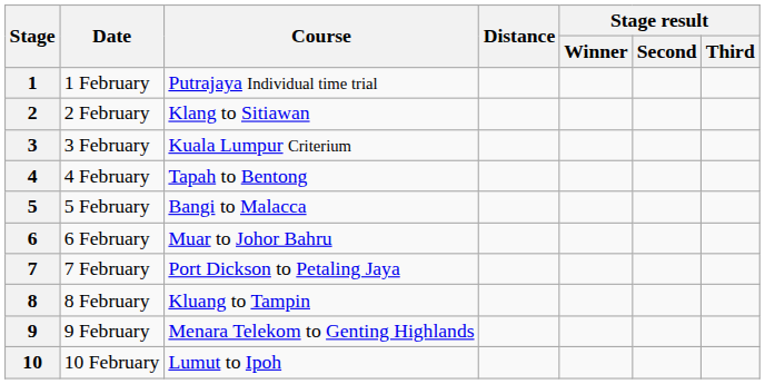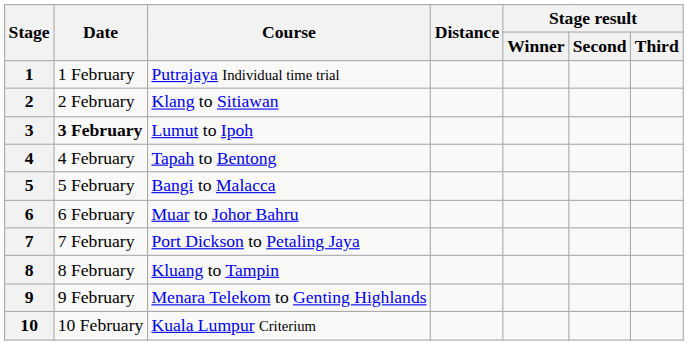3 | Date: normal -> bold
3 | Course: Kuala Lumpur Criterium -> Lumut to Ipoh
10 | Course: Lumut to Ipoh -> Kuala Lumpur Criterium
